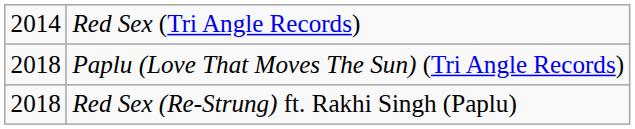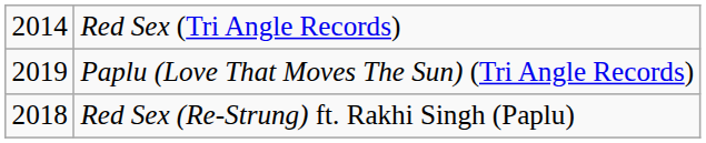Paplu (Love That Moves The Sun) (Tri Angle Records) | column 1: 2018 -> 2019
